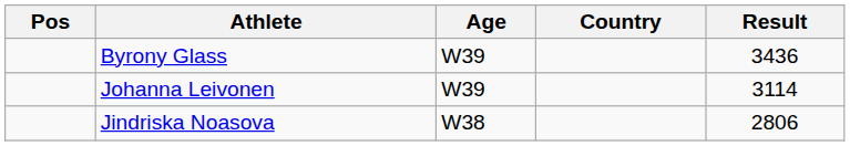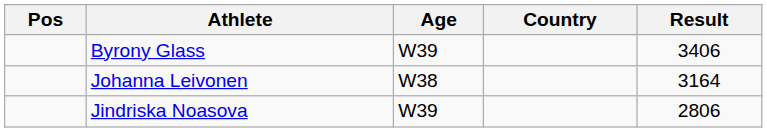Byrony Glass | Result: 3436 -> 3406
Johanna Leivonen | Age: W39 -> W38
Johanna Leivonen | Result: 3114 -> 3164
Jindriska Noasova | Age: W38 -> W39
